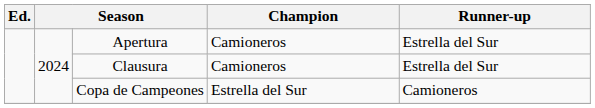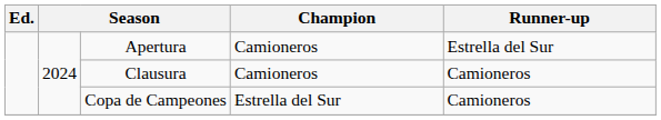Clausura | Runner-up: Estrella del Sur -> Camioneros
